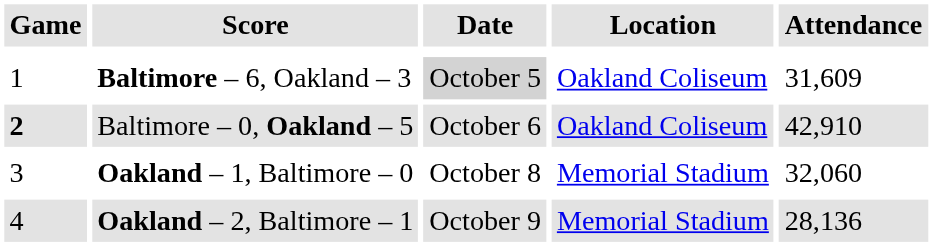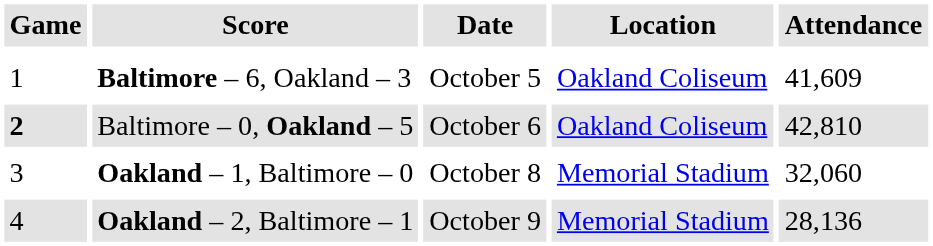Baltimore – 6, Oakland – 3 | Date: lightgrey background -> no background
Baltimore – 6, Oakland – 3 | Attendance: 31,609 -> 41,609
Baltimore – 0, Oakland – 5 | Attendance: 42,910 -> 42,810
